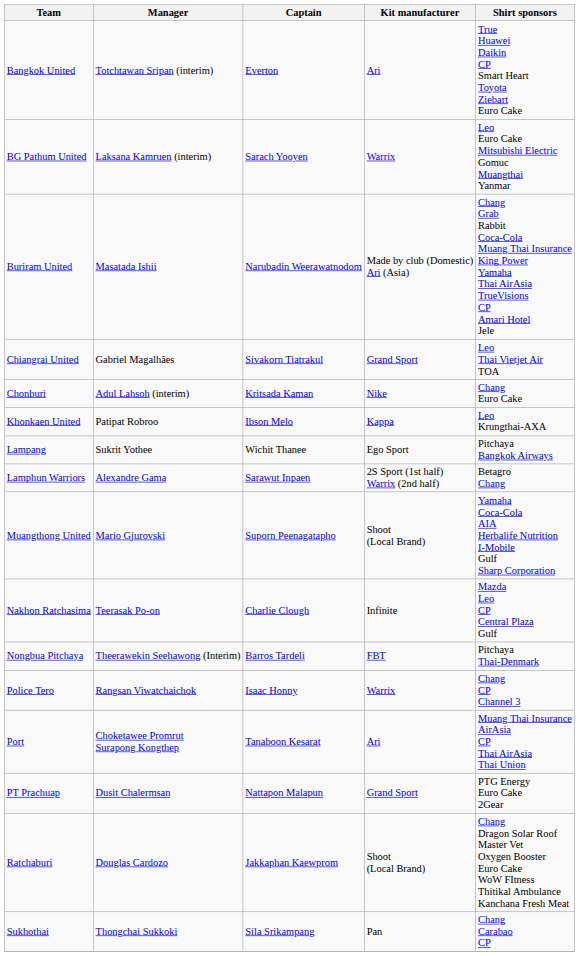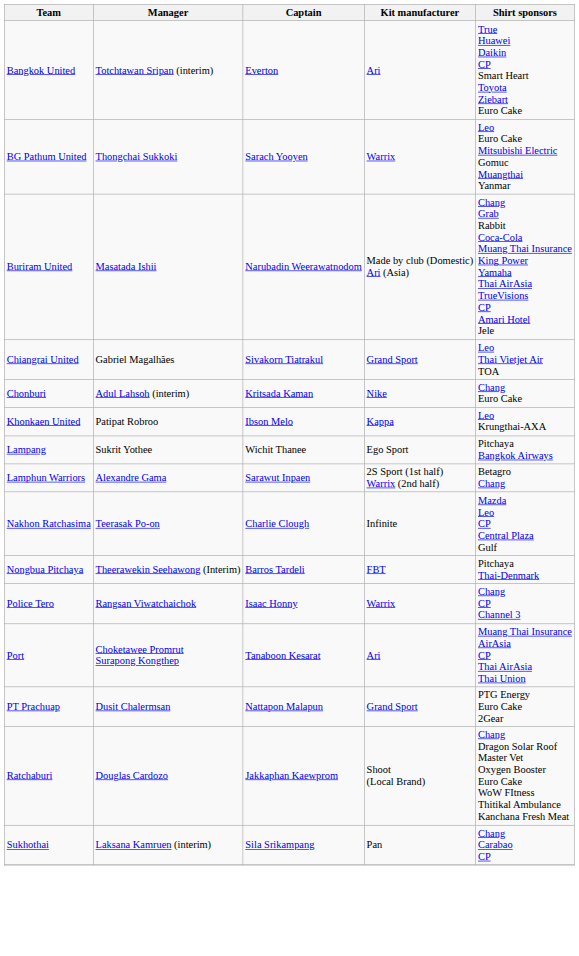BG Pathum United | Manager: Laksana Kamruen (interim) -> Thongchai Sukkoki
- row: Muangthong United | Mario Gjurovski | Suporn Peenagatapho | Shoot (Local Brand) | Yamaha Coca-Cola AIA Herbalife Nutrition I-Mobile Gulf Sharp Corporation
Sukhothai | Manager: Thongchai Sukkoki -> Laksana Kamruen (interim)
